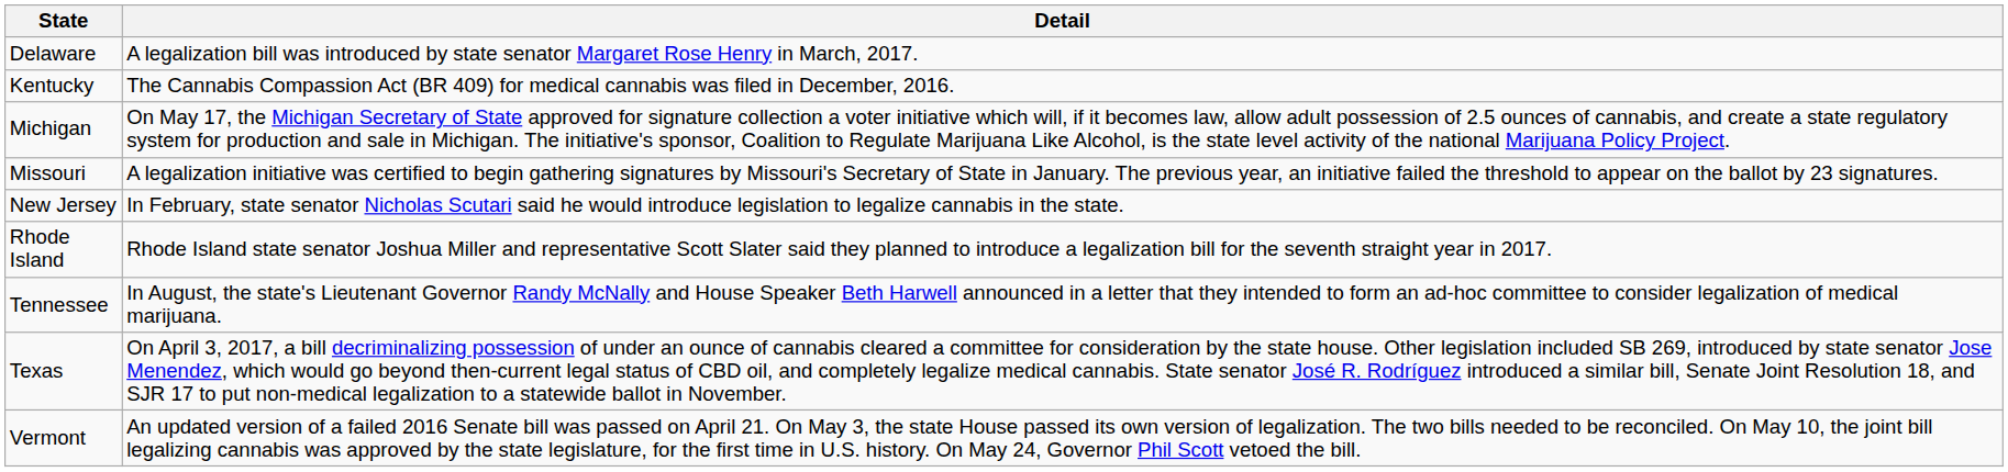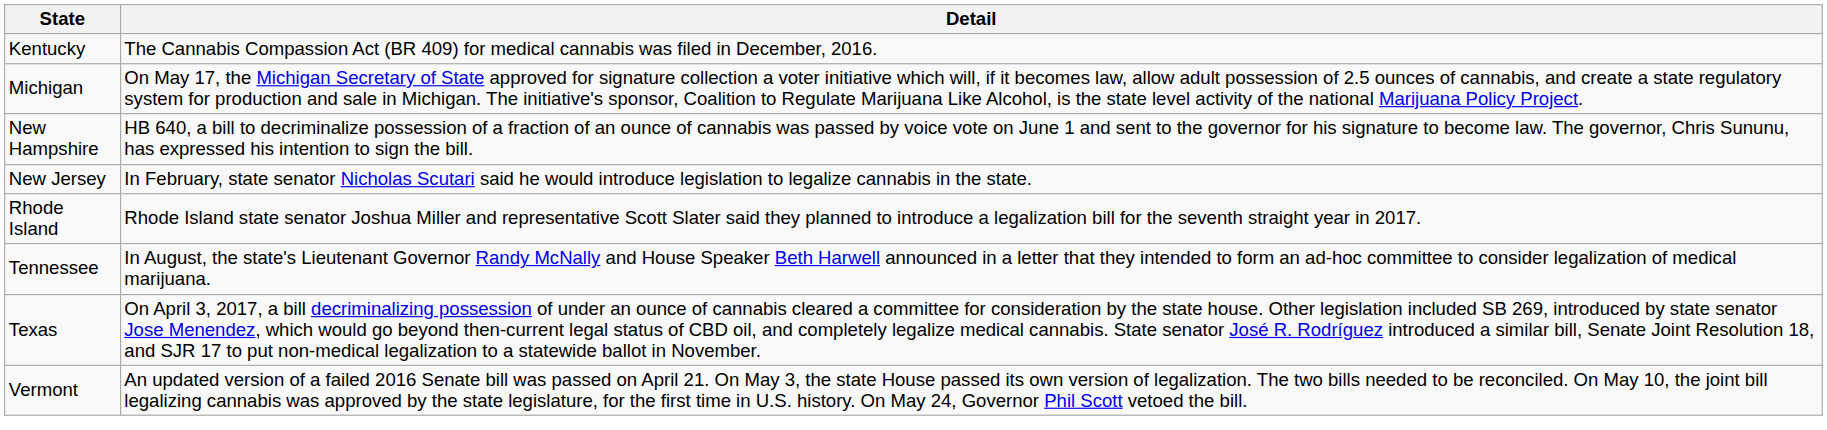- row: Delaware | A legalization bill was introduced by state senator Margaret Rose Henry in March, 2017.
- row: Missouri | A legalization initiative was certified to begin gathering signatures by Missouri's Secretary of State in January. The previous year, an initiative failed the threshold to appear on the ballot by 23 signatures.
+ row: New Hampshire | HB 640, a bill to decriminalize possession of a fraction of an ounce of cannabis was passed by voice vote on June 1 and sent to the governor for his signature to become law. The governor, Chris Sununu, has expressed his intention to sign the bill.
